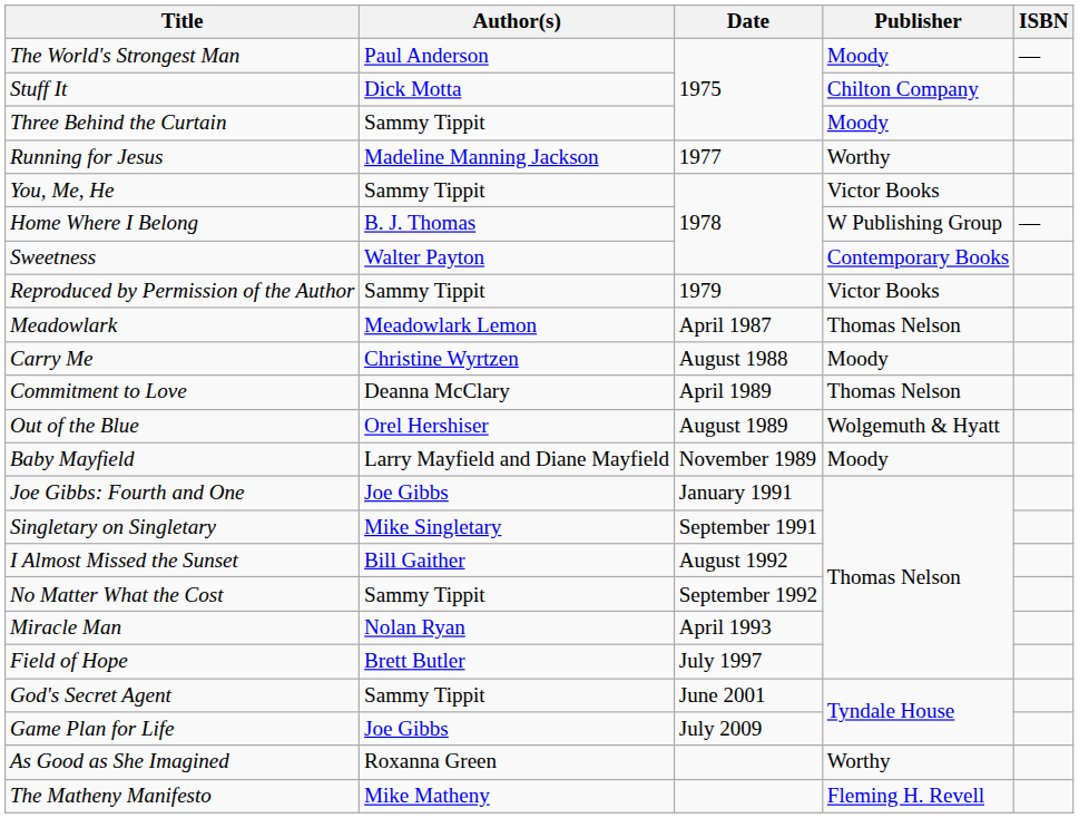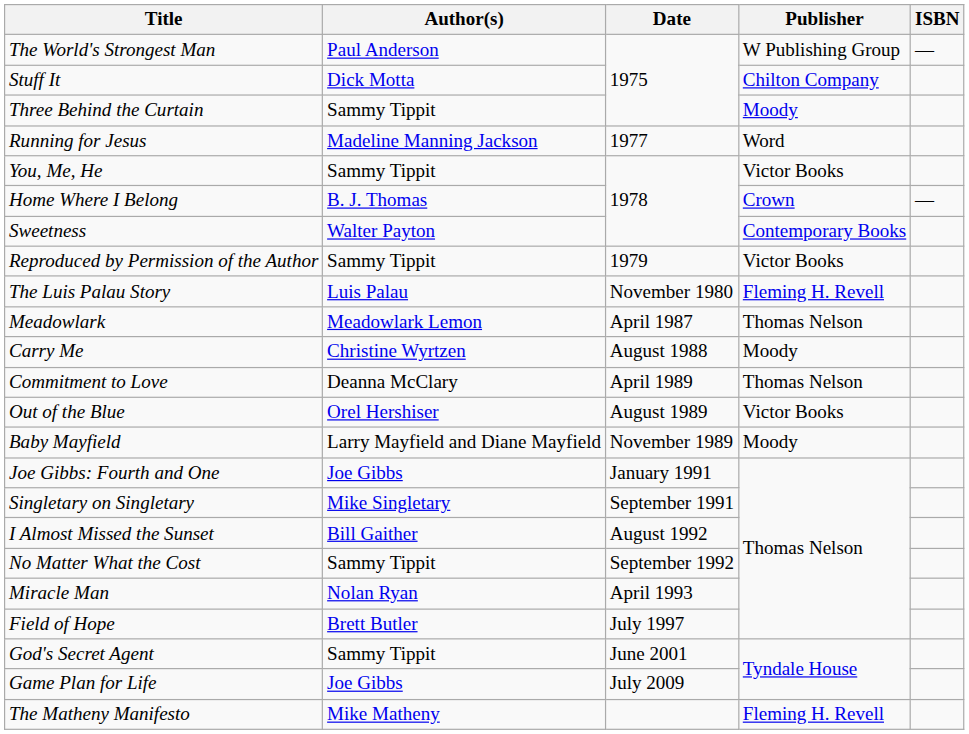The World's Strongest Man | Publisher: Moody -> W Publishing Group
Running for Jesus | Publisher: Worthy -> Word
Home Where I Belong | Publisher: W Publishing Group -> Crown
+ row: The Luis Palau Story | Luis Palau | November 1980 | Fleming H. Revell
Out of the Blue | Publisher: Wolgemuth & Hyatt -> Victor Books
- row: As Good as She Imagined | Roxanna Green | Worthy
